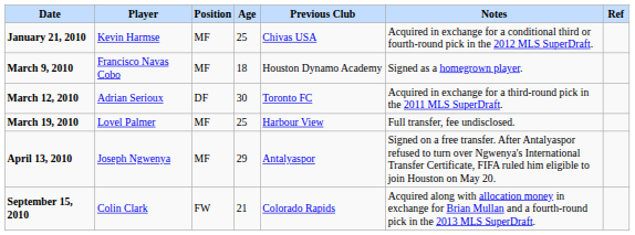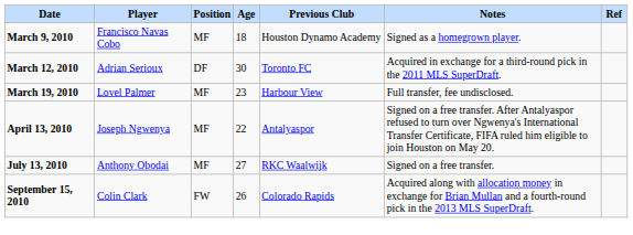- row: January 21, 2010 | Kevin Harmse | MF | 25 | Chivas USA | Acquired in exchange for a conditional third or fourth-round pick in the 2012 MLS SuperDraft.
March 19, 2010 | Age: 25 -> 23
April 13, 2010 | Age: 29 -> 22
+ row: July 13, 2010 | Anthony Obodai | MF | 27 | RKC Waalwijk | Signed on a free transfer.
September 15, 2010 | Age: 21 -> 26
